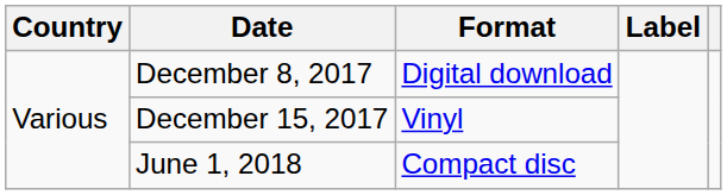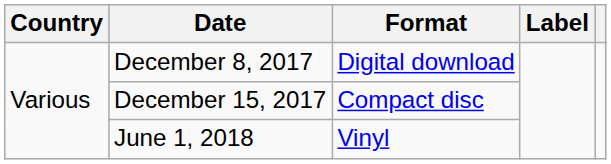December 15, 2017 | Format: Vinyl -> Compact disc
June 1, 2018 | Format: Compact disc -> Vinyl
